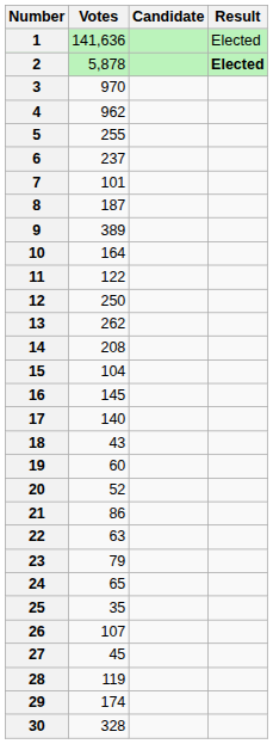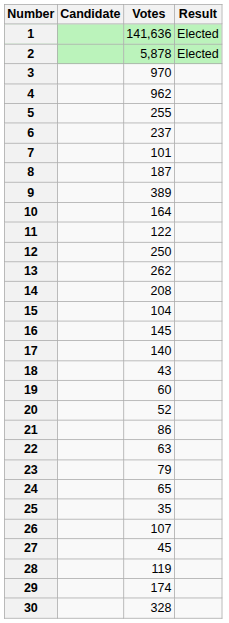columns swapped: Candidate <-> Votes
2 | Result: bold -> normal
